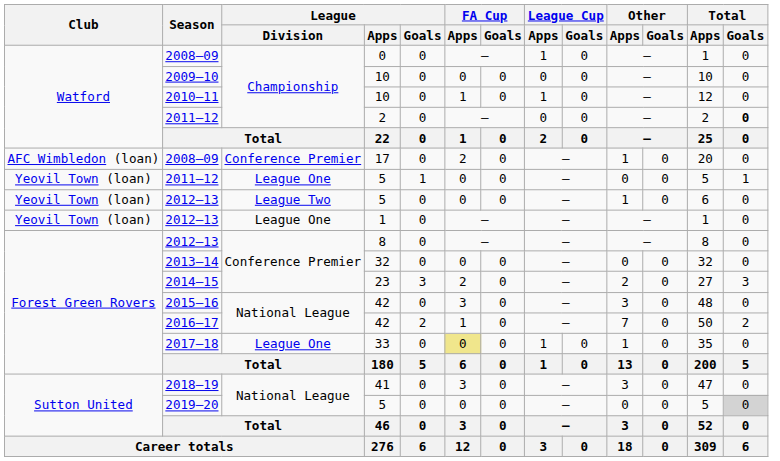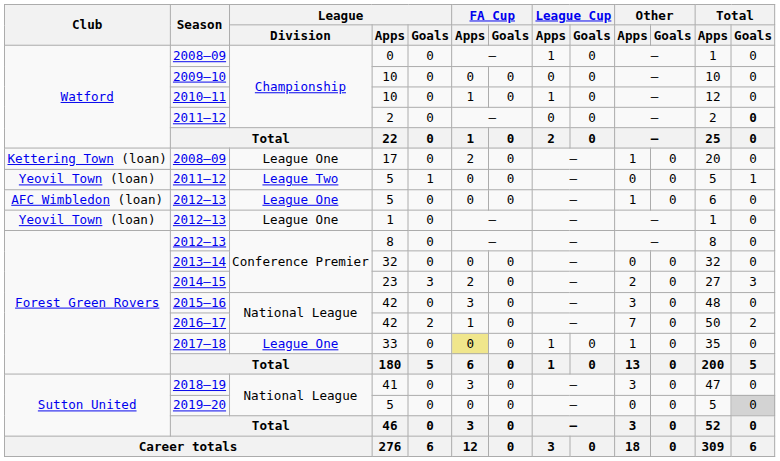2008–09 / 17 | Club: AFC Wimbledon (loan) -> Kettering Town (loan)
2008–09 / 17 | League / Division: Conference Premier -> League One
2011–12 / 5 | League / Division: League One -> League Two
2012–13 / 5 | Club: Yeovil Town (loan) -> AFC Wimbledon (loan)
2012–13 / 5 | League / Division: League Two -> League One
